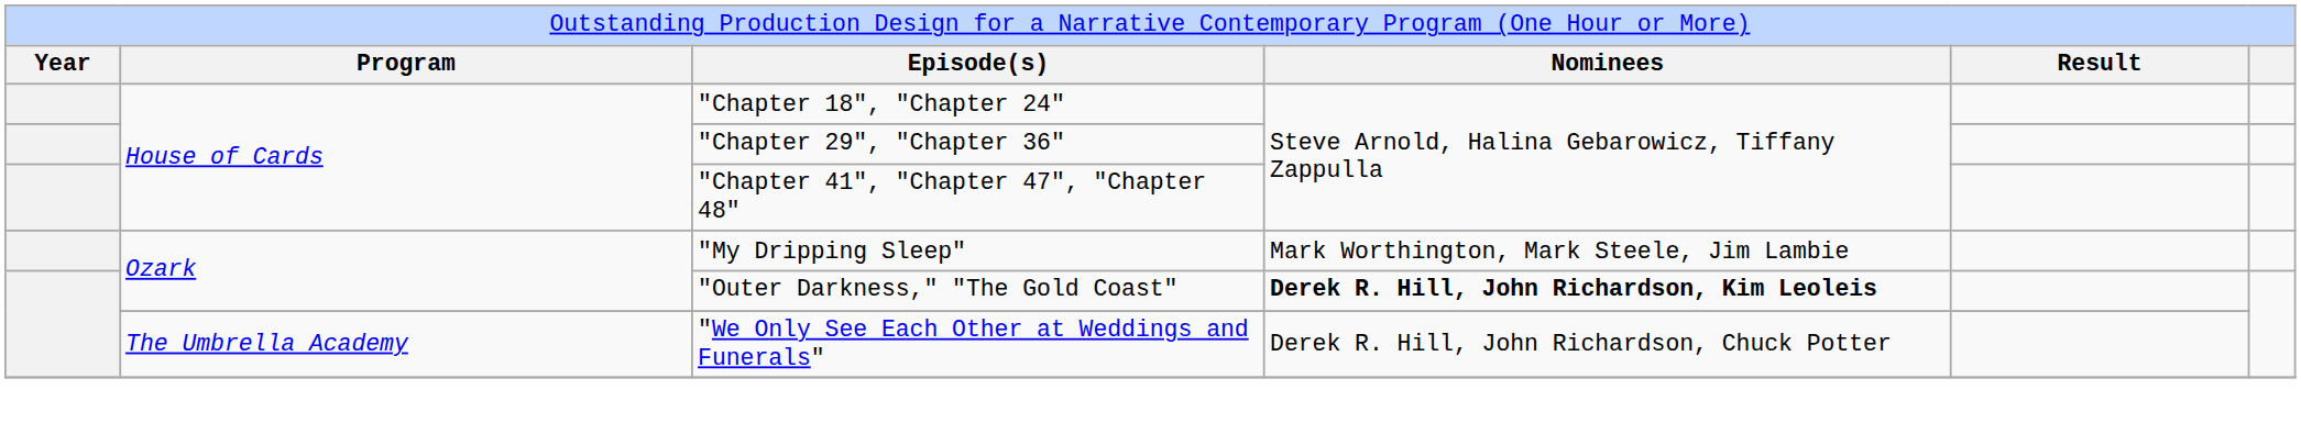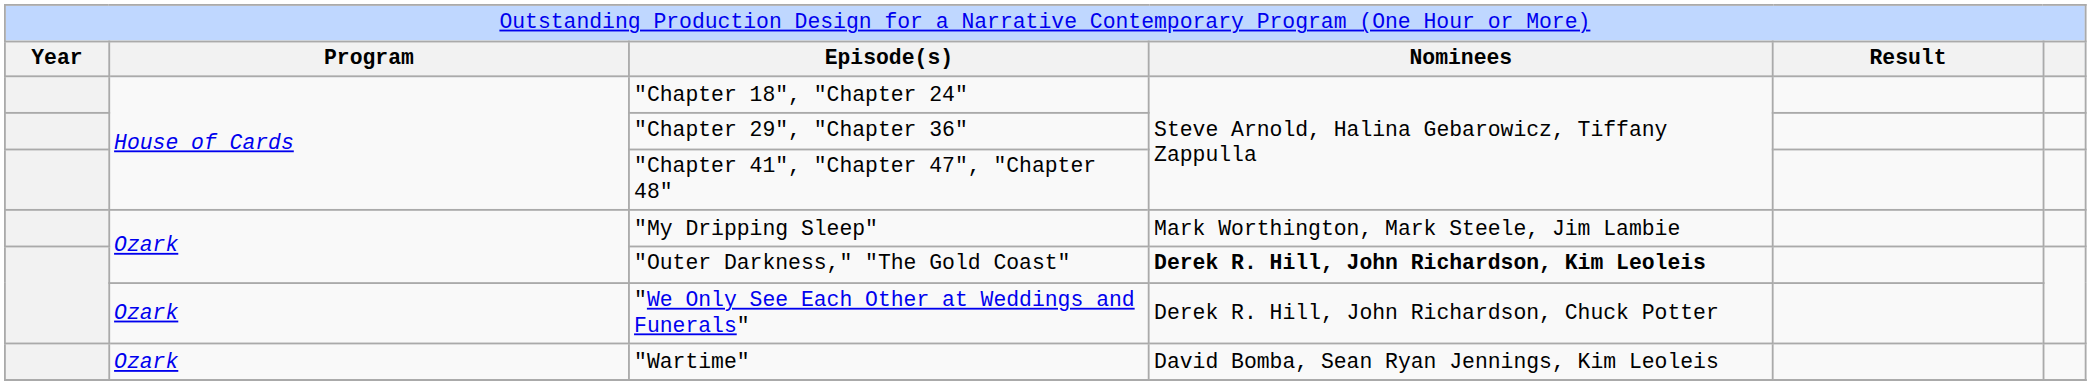"We Only See Each Other at Weddings and Funerals" | column 2: The Umbrella Academy -> Ozark
+ row: Ozark | "Wartime" | David Bomba, Sean Ryan Jennings, Kim Leoleis
